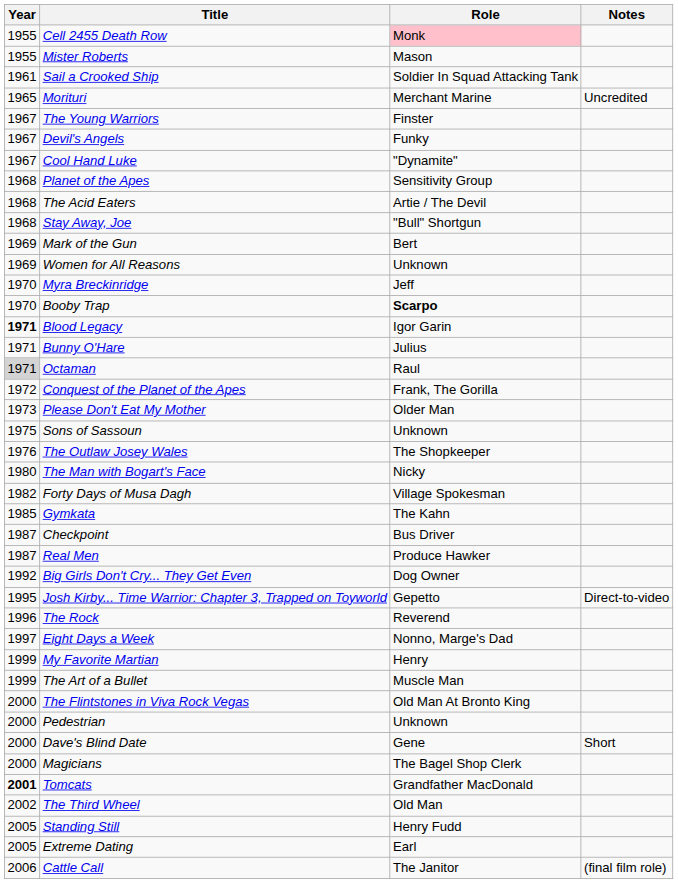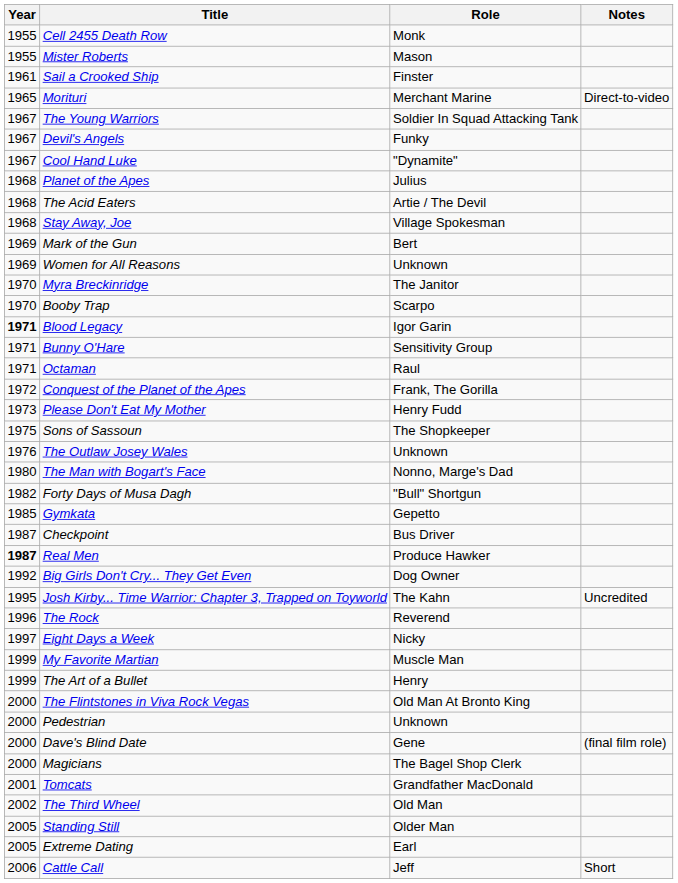Cell 2455 Death Row | Role: pink background -> no background
Sail a Crooked Ship | Role: Soldier In Squad Attacking Tank -> Finster
Morituri | Notes: Uncredited -> Direct-to-video
The Young Warriors | Role: Finster -> Soldier In Squad Attacking Tank
Planet of the Apes | Role: Sensitivity Group -> Julius
Stay Away, Joe | Role: "Bull" Shortgun -> Village Spokesman
Myra Breckinridge | Role: Jeff -> The Janitor
Booby Trap | Role: bold -> normal
Bunny O'Hare | Role: Julius -> Sensitivity Group
Octaman | Year: lightgrey background -> no background
Please Don't Eat My Mother | Role: Older Man -> Henry Fudd
Sons of Sassoun | Role: Unknown -> The Shopkeeper
The Outlaw Josey Wales | Role: The Shopkeeper -> Unknown
The Man with Bogart's Face | Role: Nicky -> Nonno, Marge's Dad
Forty Days of Musa Dagh | Role: Village Spokesman -> "Bull" Shortgun
Gymkata | Role: The Kahn -> Gepetto
Real Men | Year: normal -> bold
Josh Kirby... Time Warrior: Chapter 3, Trapped on Toyworld | Role: Gepetto -> The Kahn
Josh Kirby... Time Warrior: Chapter 3, Trapped on Toyworld | Notes: Direct-to-video -> Uncredited
Eight Days a Week | Role: Nonno, Marge's Dad -> Nicky
My Favorite Martian | Role: Henry -> Muscle Man
The Art of a Bullet | Role: Muscle Man -> Henry
Dave's Blind Date | Notes: Short -> (final film role)
Tomcats | Year: bold -> normal
Standing Still | Role: Henry Fudd -> Older Man
Cattle Call | Role: The Janitor -> Jeff
Cattle Call | Notes: (final film role) -> Short
